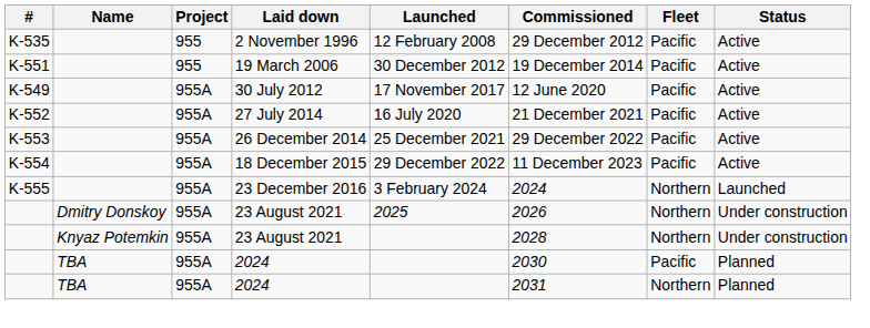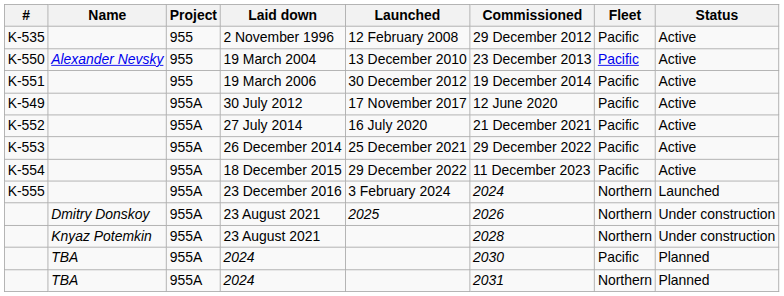+ row: K-550 | Alexander Nevsky | 955 | 19 March 2004 | 13 December 2010 | 23 December 2013 | Pacific | Active
